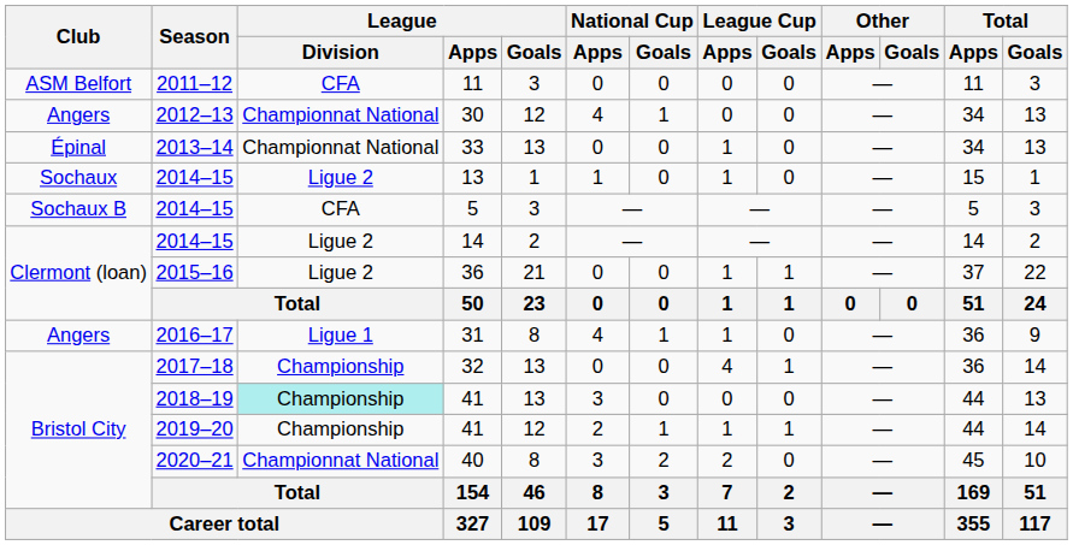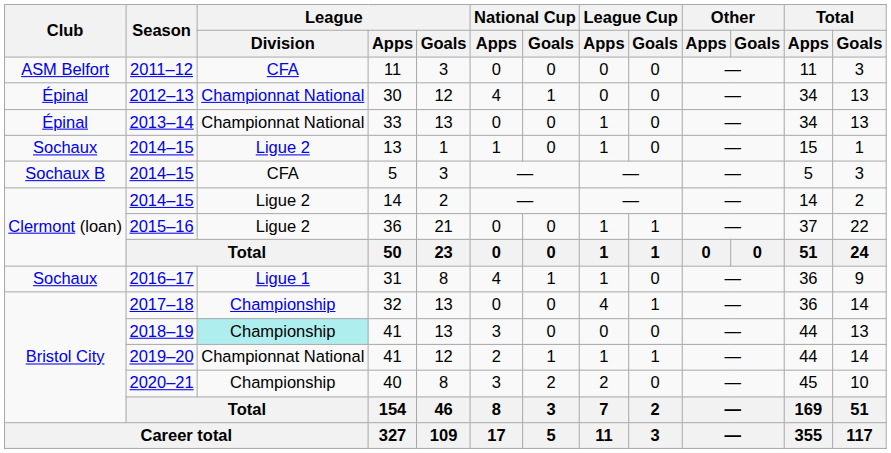30 | Club: Angers -> Épinal
31 | Club: Angers -> Sochaux
2019–20 / 41 | League / Division: Championship -> Championnat National
40 | League / Division: Championnat National -> Championship
